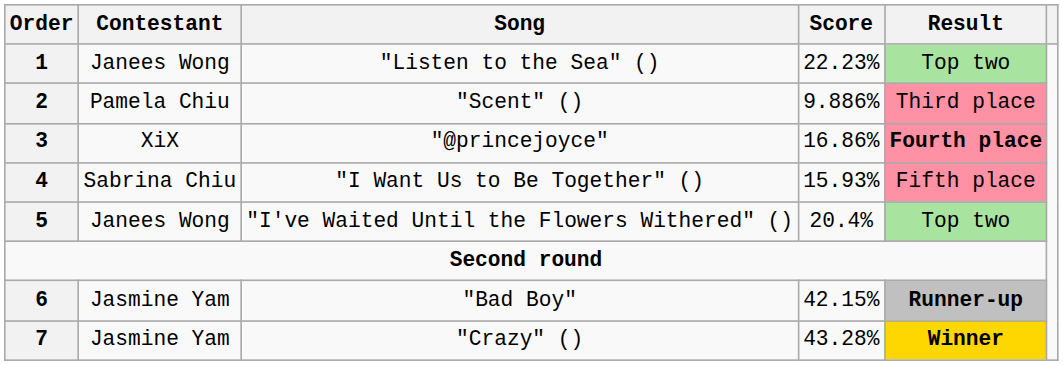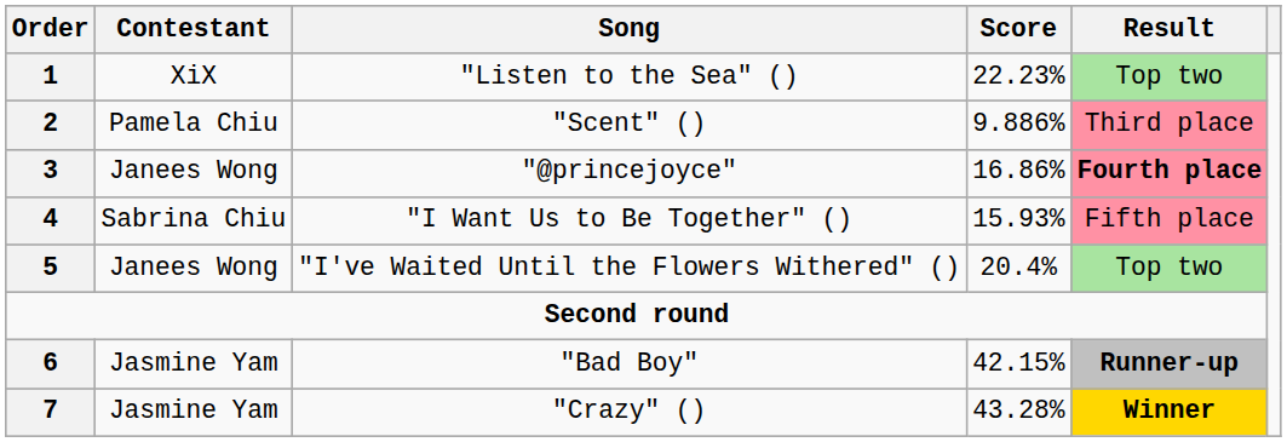"Listen to the Sea" () | Contestant: Janees Wong -> XiX
"@princejoyce" | Contestant: XiX -> Janees Wong
